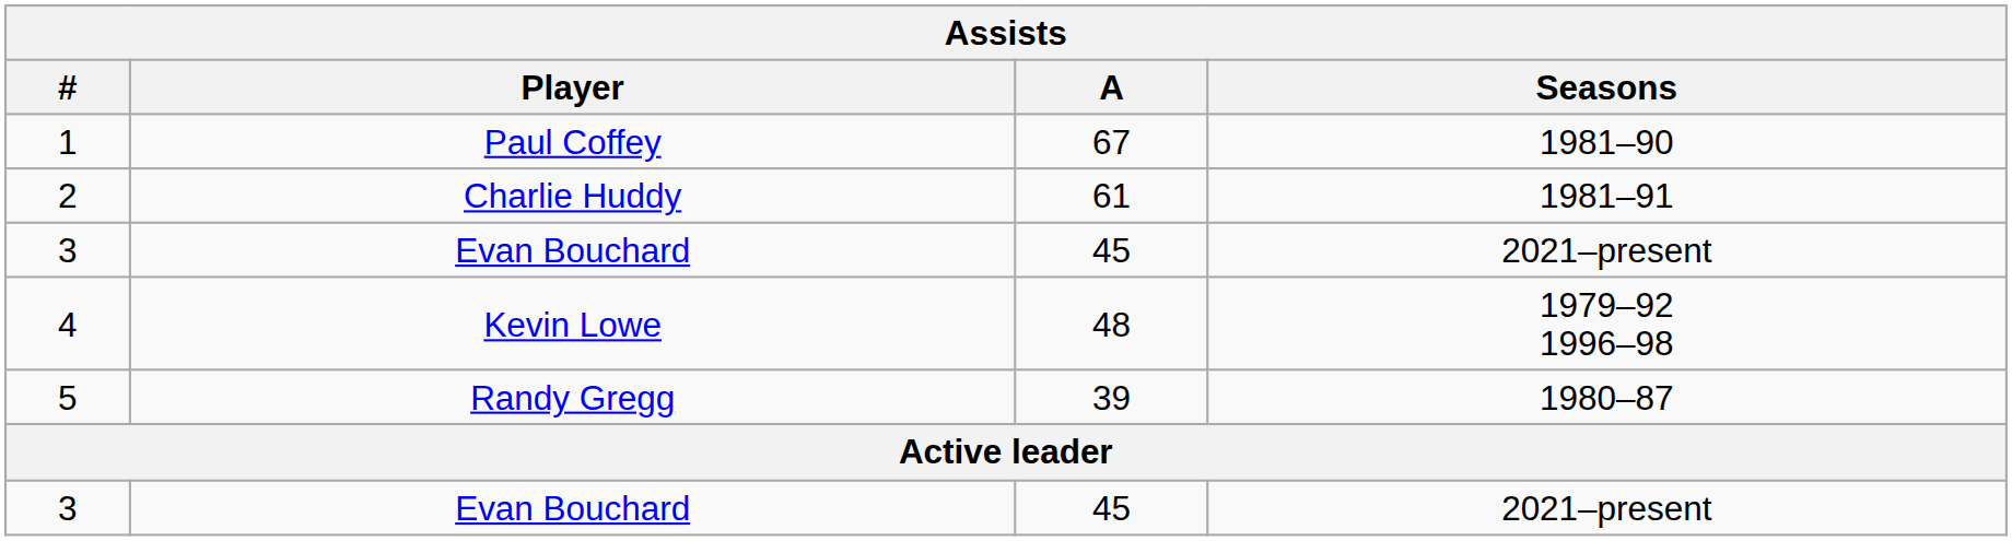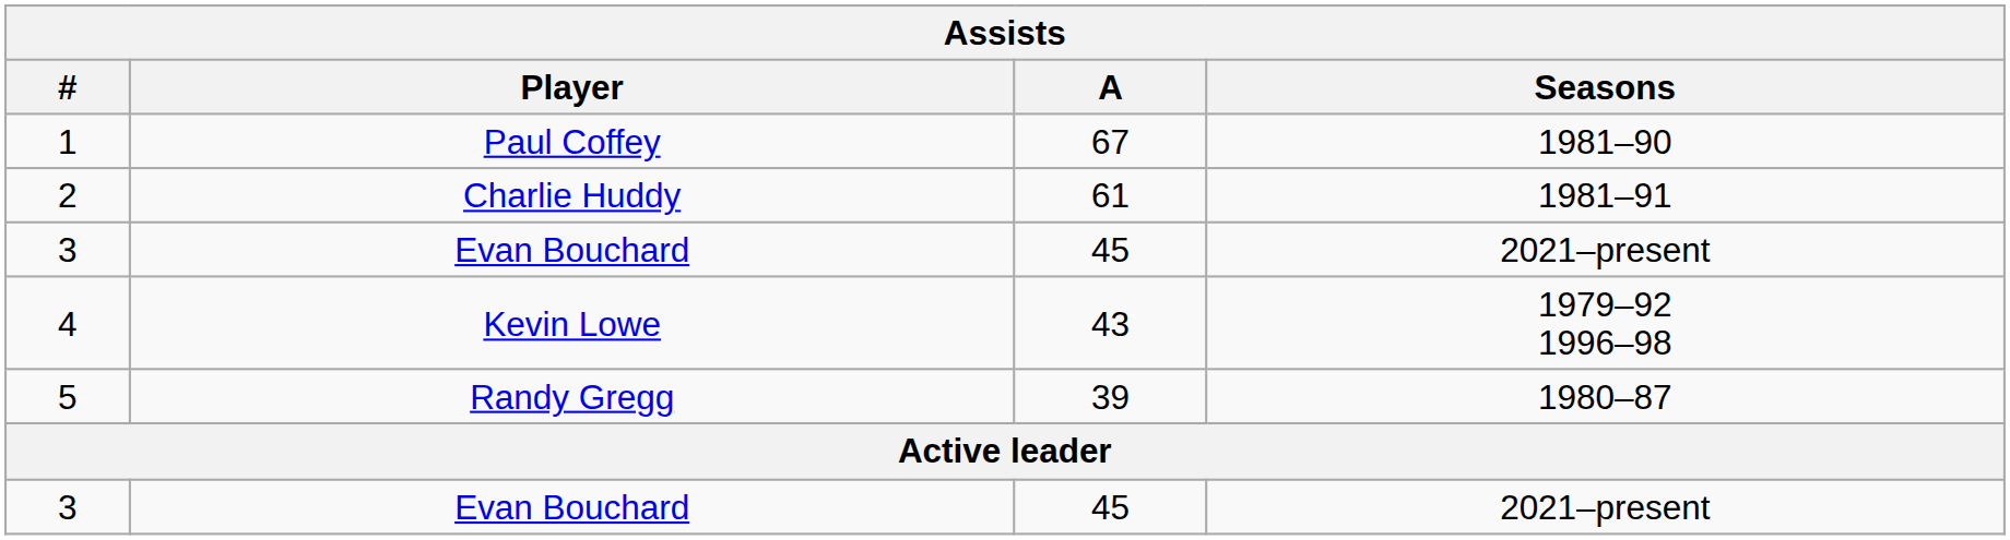4 | A: 48 -> 43
